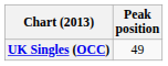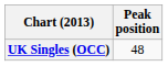UK Singles (OCC) | Peak position: 49 -> 48
